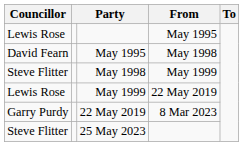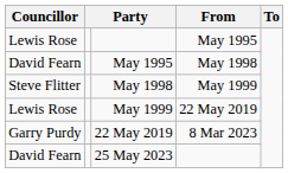25 May 2023 | Councillor: Steve Flitter -> David Fearn
